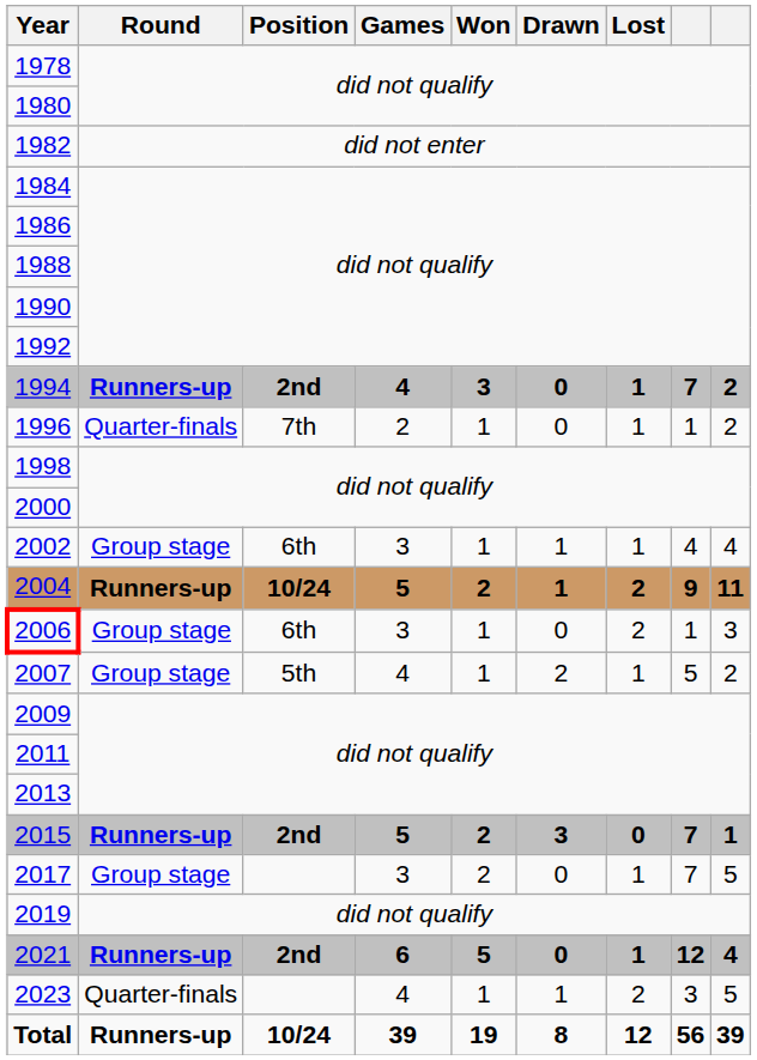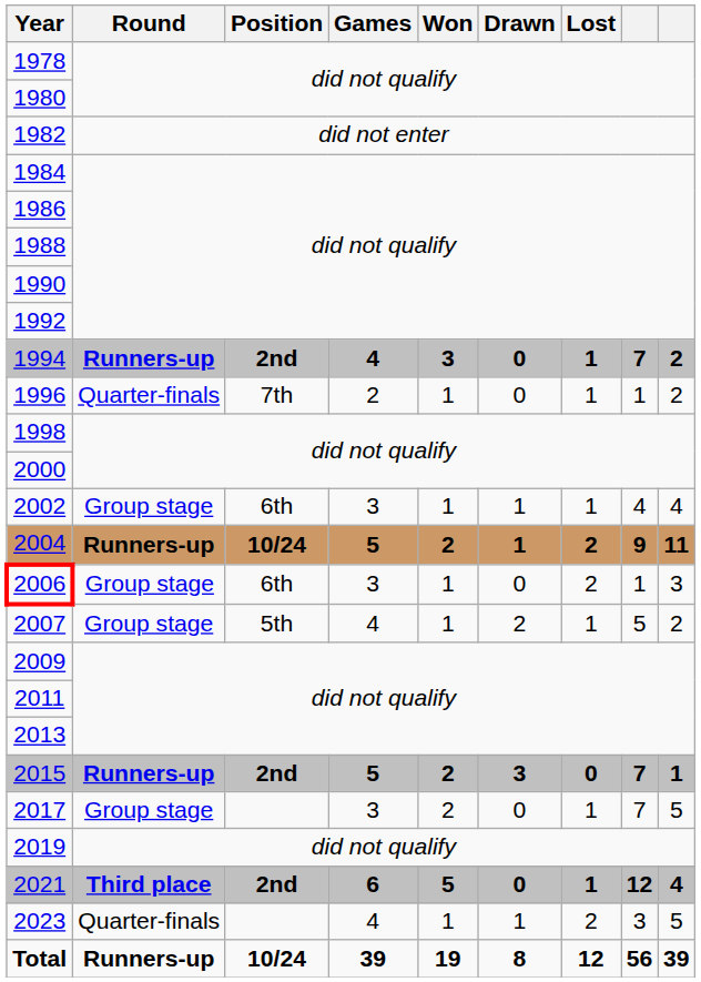2021 | Round: Runners-up -> Third place
